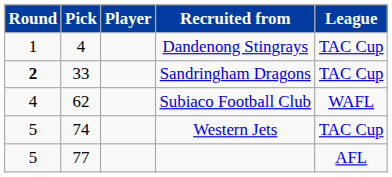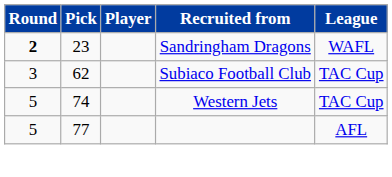- row: 1 | 4 | Dandenong Stingrays | TAC Cup
Sandringham Dragons | Pick: 33 -> 23
Sandringham Dragons | League: TAC Cup -> WAFL
Subiaco Football Club | Round: 4 -> 3
Subiaco Football Club | League: WAFL -> TAC Cup
